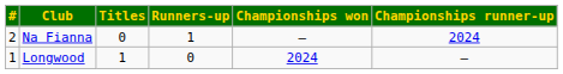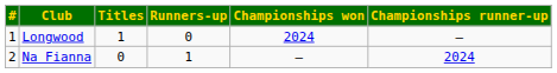rows swapped: Longwood <-> Na Fianna
